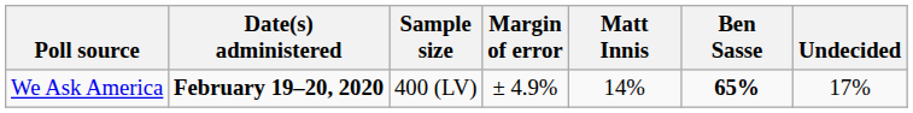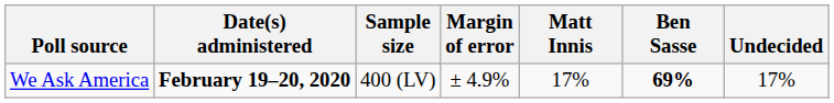We Ask America | Matt Innis: 14% -> 17%
We Ask America | Ben Sasse: 65% -> 69%
